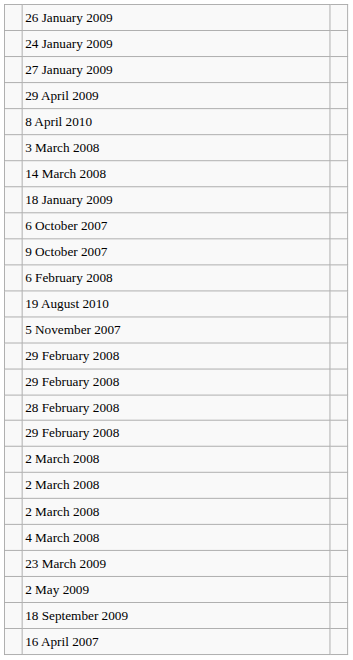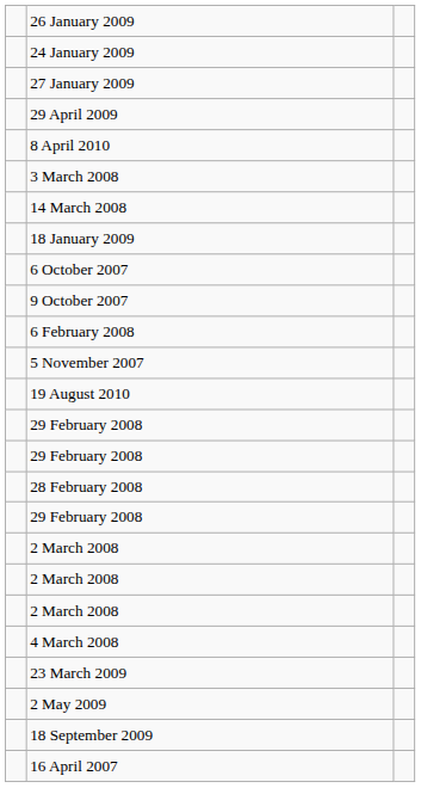rows swapped: 19 August 2010 <-> 5 November 2007
